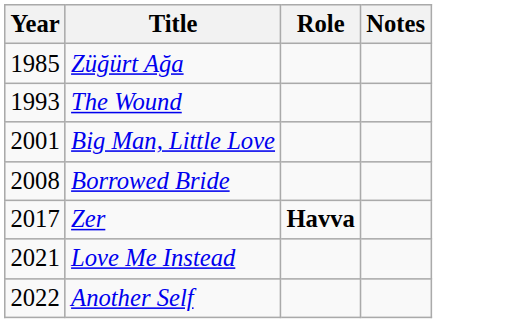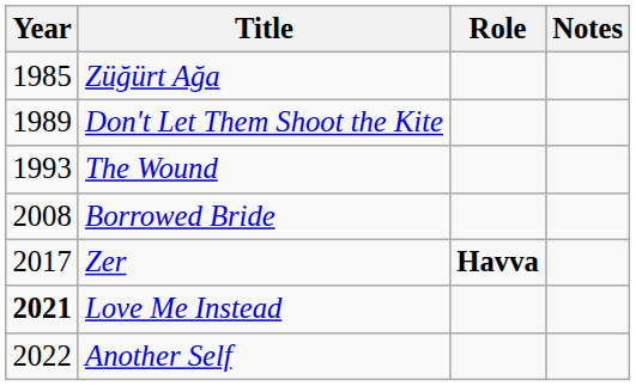+ row: 1989 | Don't Let Them Shoot the Kite
- row: 2001 | Big Man, Little Love
Love Me Instead | Year: normal -> bold
